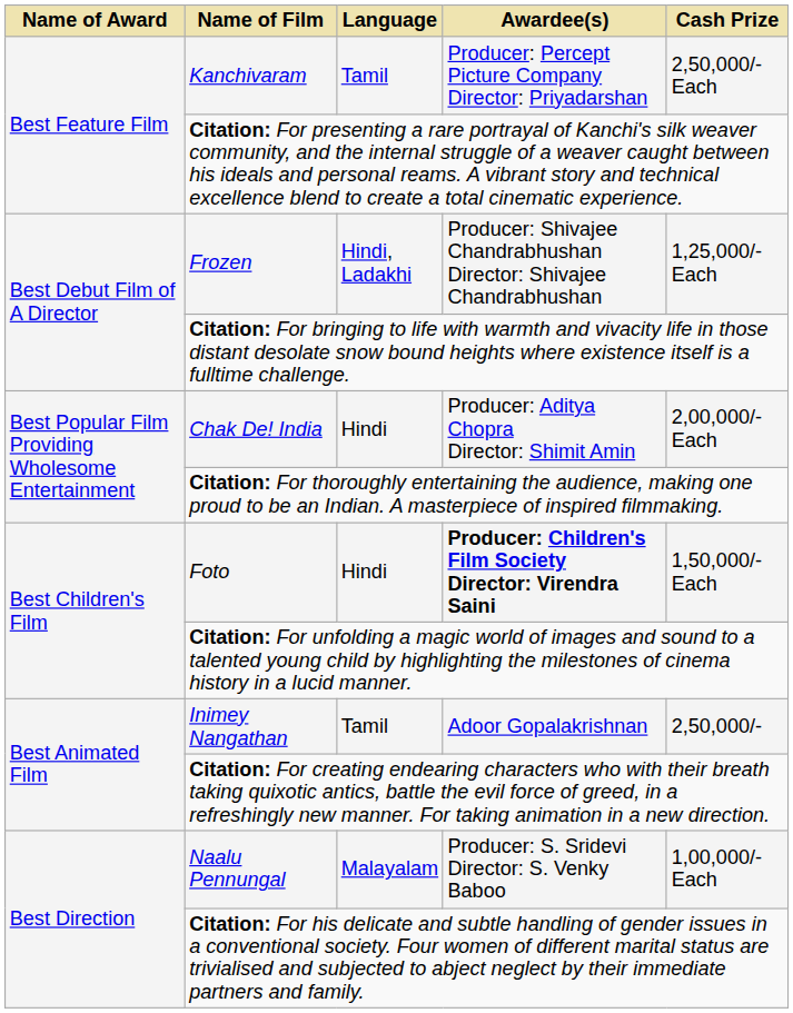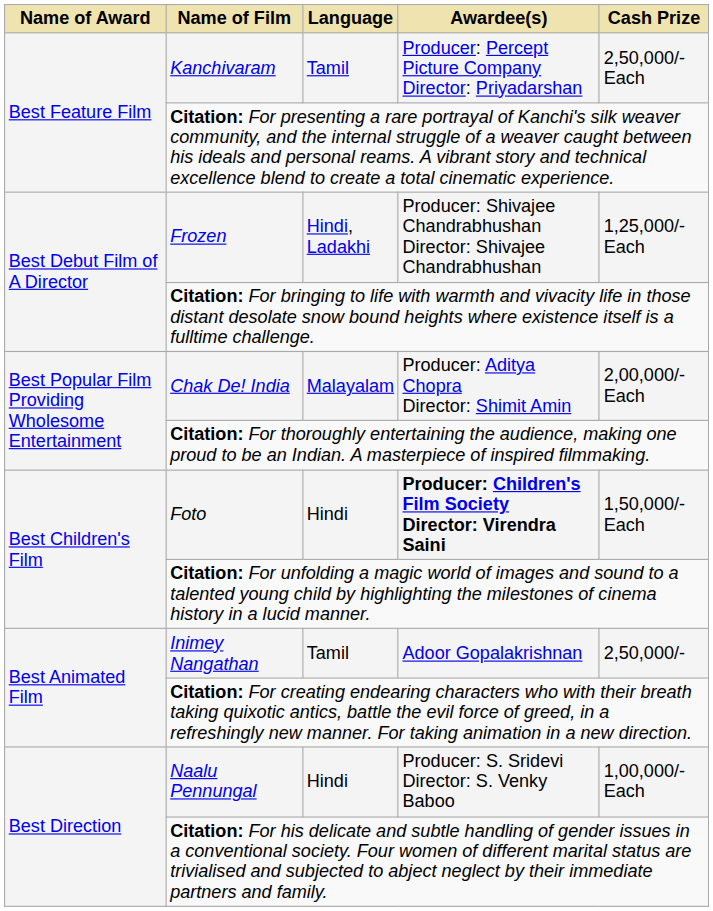Chak De! India | Language: Hindi -> Malayalam
Naalu Pennungal | Language: Malayalam -> Hindi
